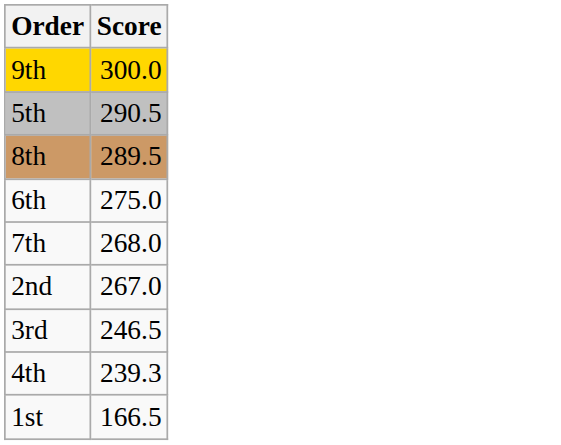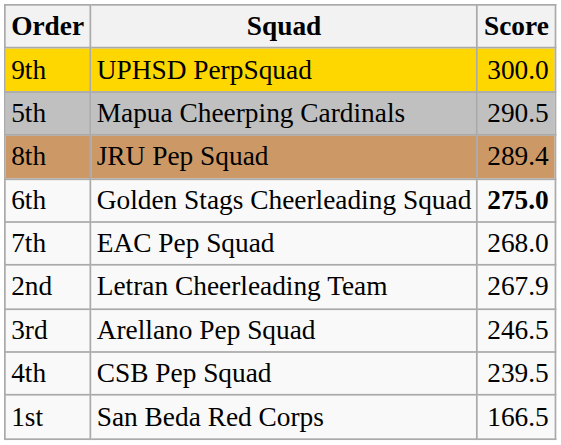+ column: Squad | UPHSD PerpSquad | Mapua Cheerping Cardinals | JRU Pep Squad | Golden Stags Cheerleading Squad | EAC Pep Squad | Letran Cheerleading Team | Arellano Pep Squad | CSB Pep Squad | San Beda Red Corps
8th | Score: 289.5 -> 289.4
6th | Score: normal -> bold
2nd | Score: 267.0 -> 267.9
4th | Score: 239.3 -> 239.5
